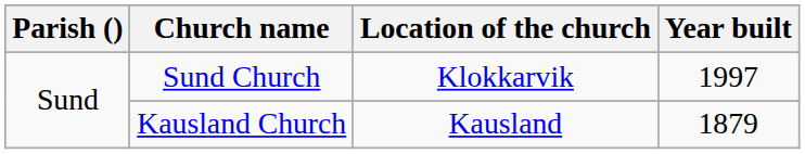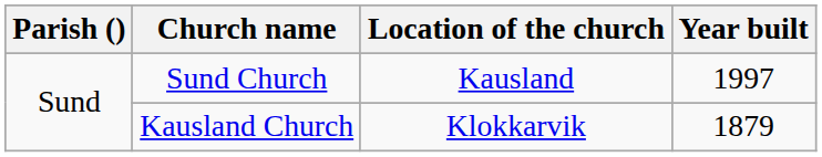Sund Church | Location of the church: Klokkarvik -> Kausland
Kausland Church | Location of the church: Kausland -> Klokkarvik
